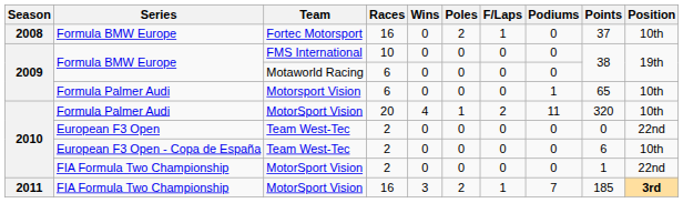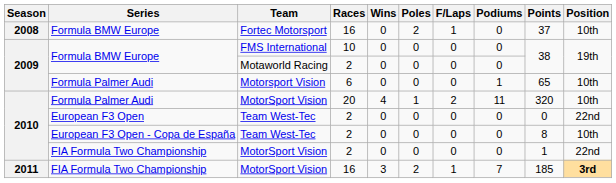Motaworld Racing | Races: 6 -> 2
European F3 Open - Copa de España / Team West-Tec | Points: 6 -> 8
